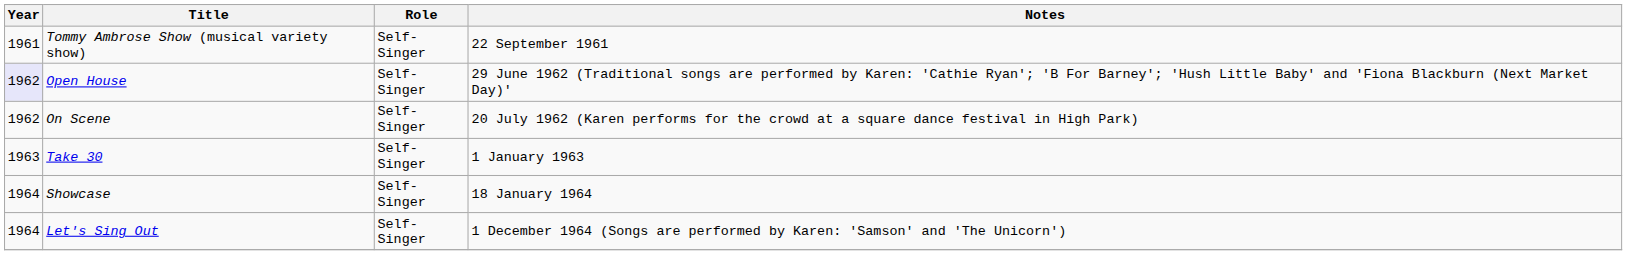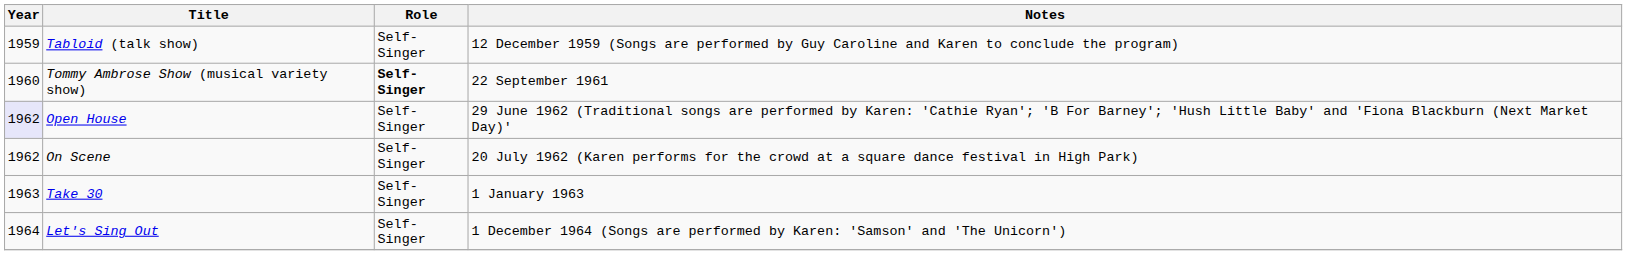+ row: 1959 | Tabloid (talk show) | Self-Singer | 12 December 1959 (Songs are performed by Guy Caroline and Karen to conclude the program)
Tommy Ambrose Show (musical variety show) | Year: 1961 -> 1960
Tommy Ambrose Show (musical variety show) | Role: normal -> bold
- row: 1964 | Showcase | Self-Singer | 18 January 1964
